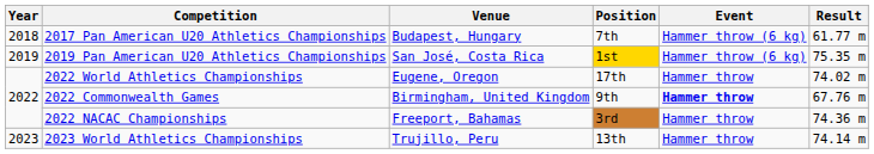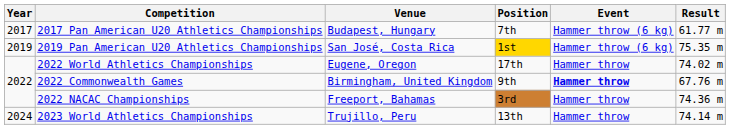2017 Pan American U20 Athletics Championships | Year: 2018 -> 2017
2023 World Athletics Championships | Year: 2023 -> 2024
